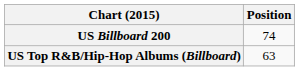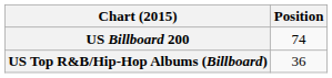US Top R&B/Hip-Hop Albums (Billboard) | Position: 63 -> 36
